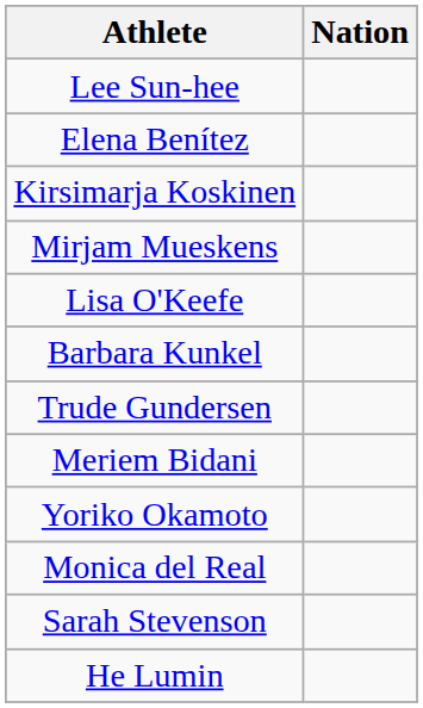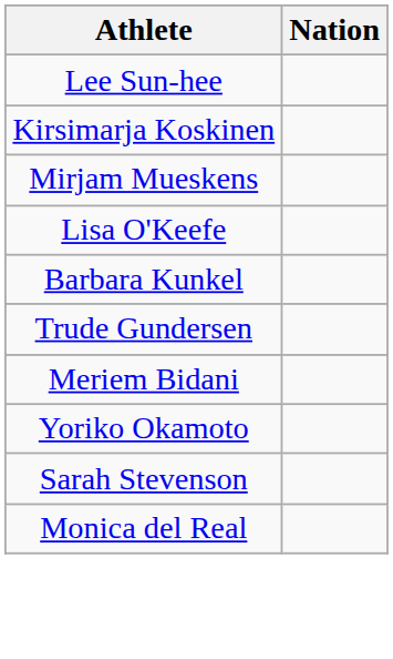- row: Elena Benítez
rows swapped: Sarah Stevenson <-> Monica del Real
- row: He Lumin
